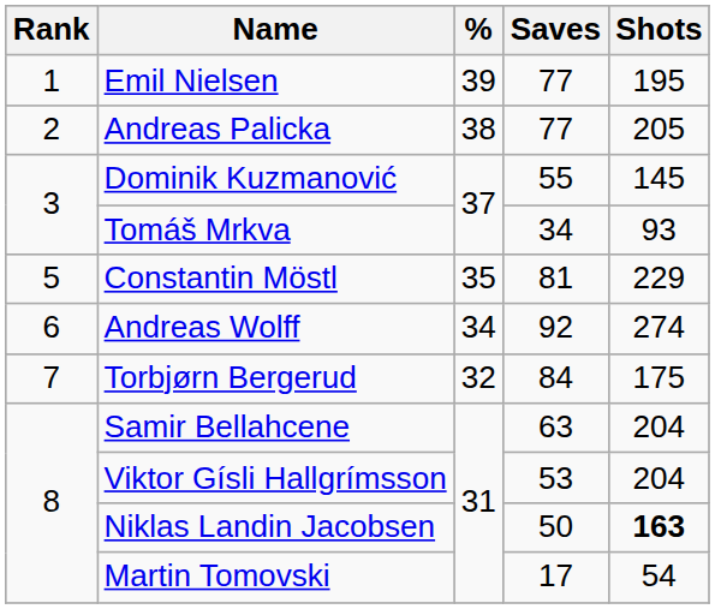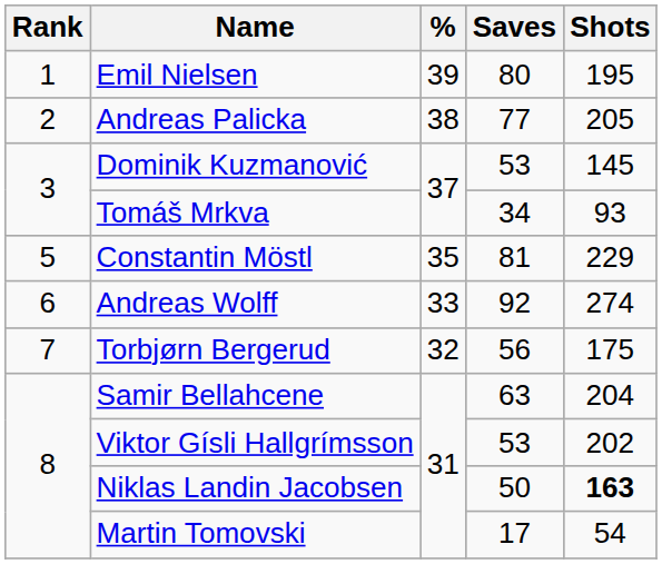Emil Nielsen | Saves: 77 -> 80
Dominik Kuzmanović | Saves: 55 -> 53
Andreas Wolff | %: 34 -> 33
Torbjørn Bergerud | Saves: 84 -> 56
Viktor Gísli Hallgrímsson | Shots: 204 -> 202
